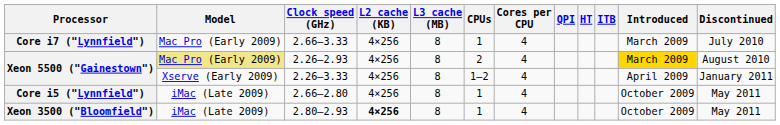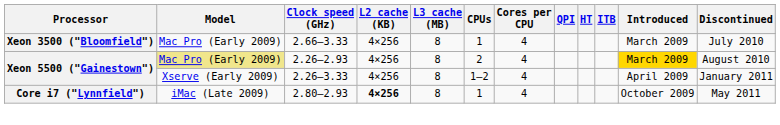2.66–3.33 | Processor: Core i7 ("Lynnfield") -> Xeon 3500 ("Bloomfield")
- row: Core i5 ("Lynnfield") | iMac (Late 2009) | 2.66–2.80 | 4×256 | 8 | 1 | 4 | October 2009 | May 2011
2.80–2.93 | Processor: Xeon 3500 ("Bloomfield") -> Core i7 ("Lynnfield")
